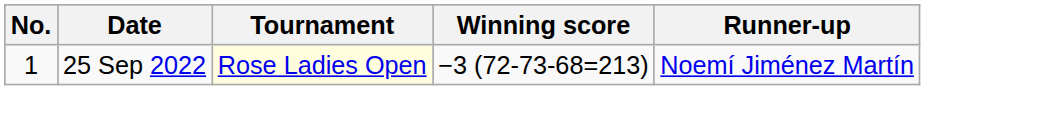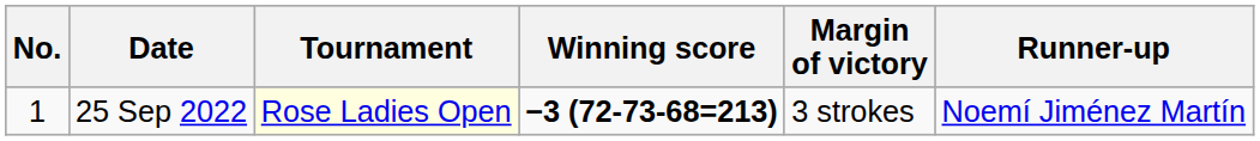+ column: Margin of victory | 3 strokes
25 Sep 2022 | Winning score: normal -> bold
